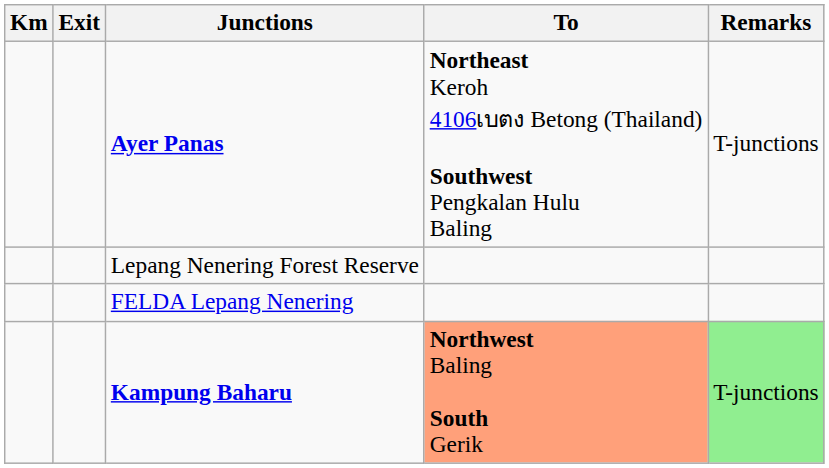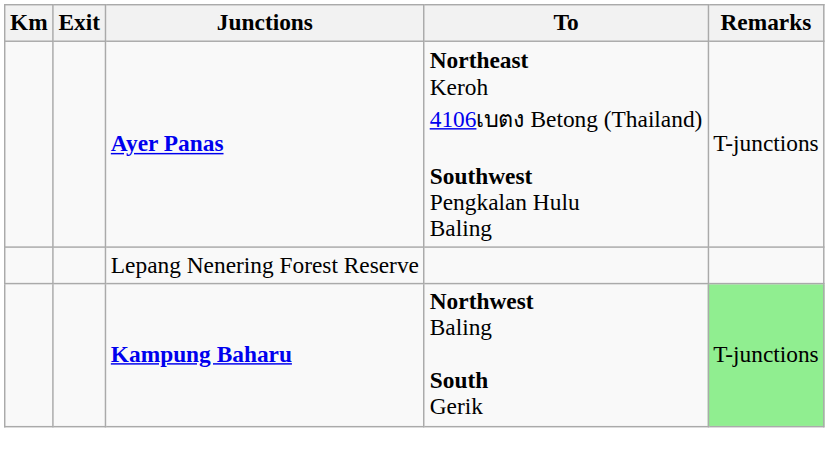- row: FELDA Lepang Nenering
Kampung Baharu | To: lightsalmon background -> no background
